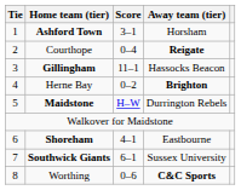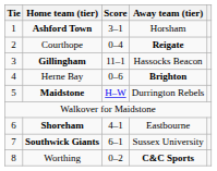Herne Bay | Score: 0–2 -> 0–6
Worthing | Score: 0–6 -> 0–2
